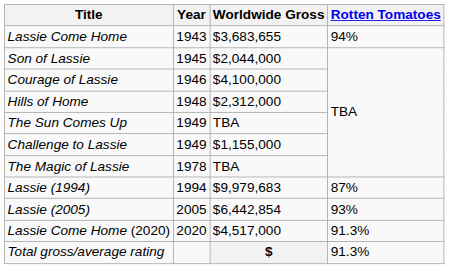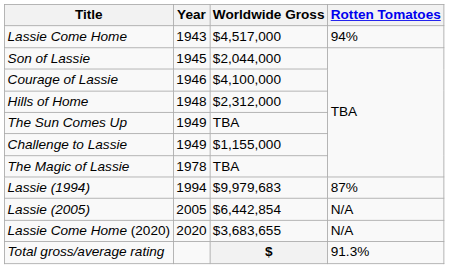Lassie Come Home | Worldwide Gross: $3,683,655 -> $4,517,000
Lassie (2005) | Rotten Tomatoes: 93% -> N/A
Lassie Come Home (2020) | Worldwide Gross: $4,517,000 -> $3,683,655
Lassie Come Home (2020) | Rotten Tomatoes: 91.3% -> N/A
